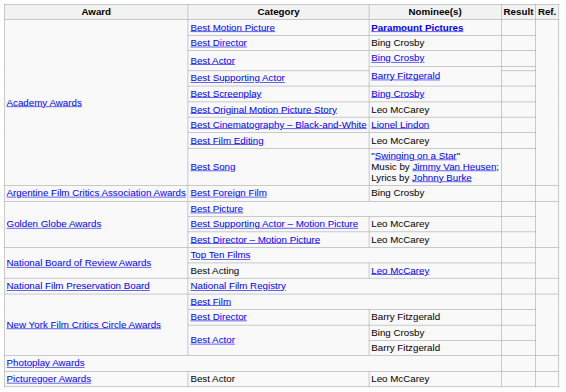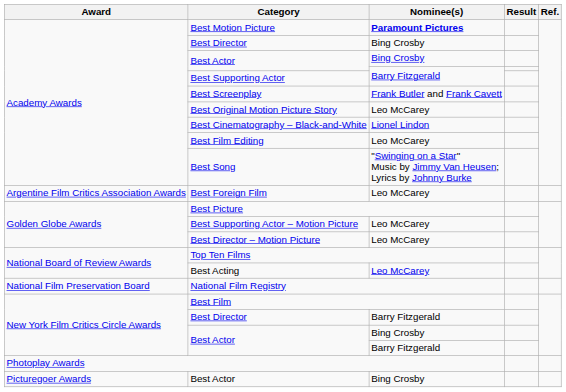Best Screenplay | Nominee(s): Bing Crosby -> Frank Butler and Frank Cavett
Best Foreign Film | Nominee(s): Bing Crosby -> Leo McCarey
Picturegoer Awards / Best Actor | Nominee(s): Leo McCarey -> Bing Crosby
